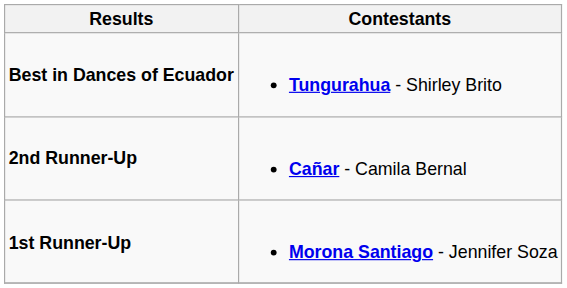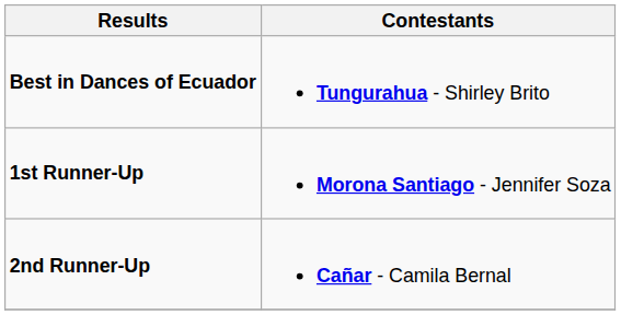rows swapped: 1st Runner-Up <-> 2nd Runner-Up
